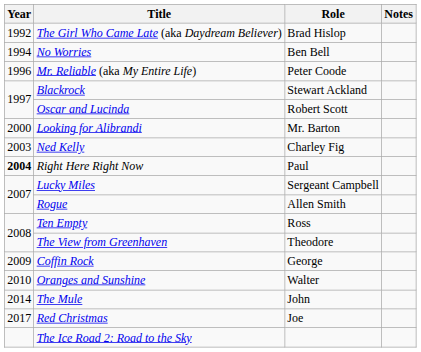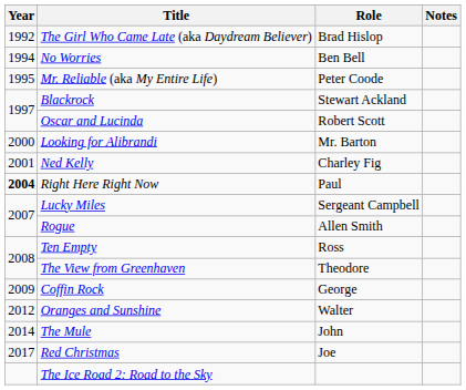Mr. Reliable (aka My Entire Life) | Year: 1996 -> 1995
Ned Kelly | Year: 2003 -> 2001
Oranges and Sunshine | Year: 2010 -> 2012
